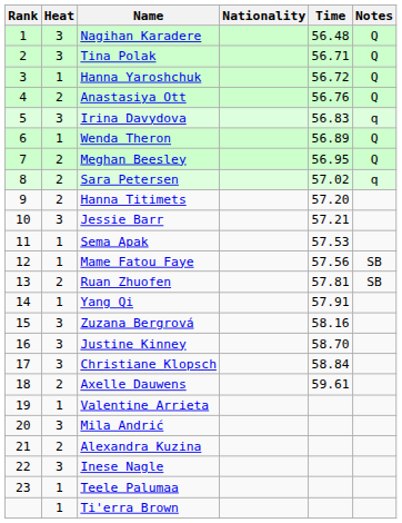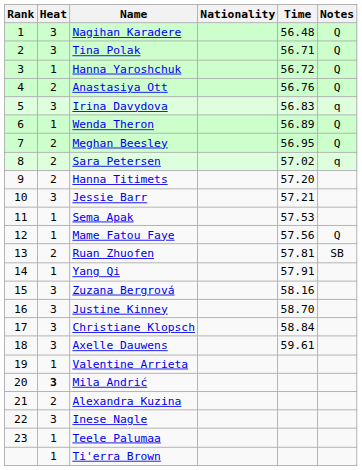Mame Fatou Faye | Notes: SB -> Q
Axelle Dauwens | Heat: 2 -> 3
Mila Andrić | Heat: normal -> bold
